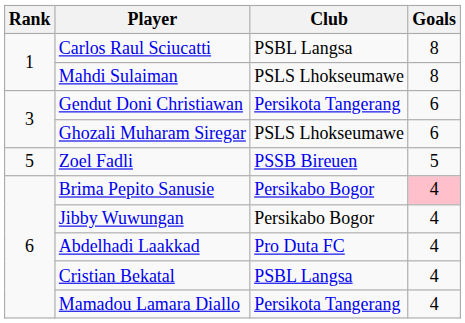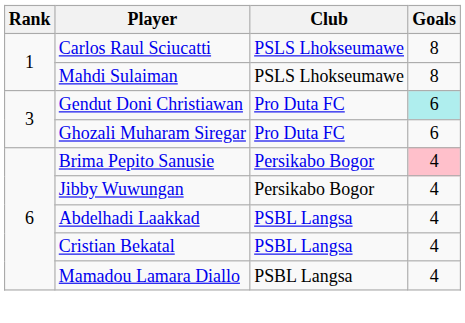Carlos Raul Sciucatti | Club: PSBL Langsa -> PSLS Lhokseumawe
Gendut Doni Christiawan | Club: Persikota Tangerang -> Pro Duta FC
Gendut Doni Christiawan | Goals: no background -> paleturquoise background
Ghozali Muharam Siregar | Club: PSLS Lhokseumawe -> Pro Duta FC
- row: 5 | Zoel Fadli | PSSB Bireuen | 5
Abdelhadi Laakkad | Club: Pro Duta FC -> PSBL Langsa
Mamadou Lamara Diallo | Club: Persikota Tangerang -> PSBL Langsa
